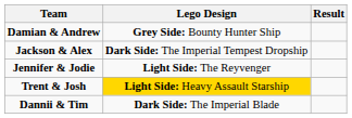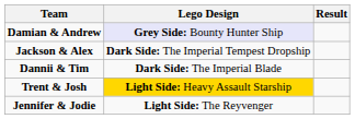Damian & Andrew | Lego Design: no background -> lavender background
rows swapped: Dannii & Tim <-> Jennifer & Jodie
